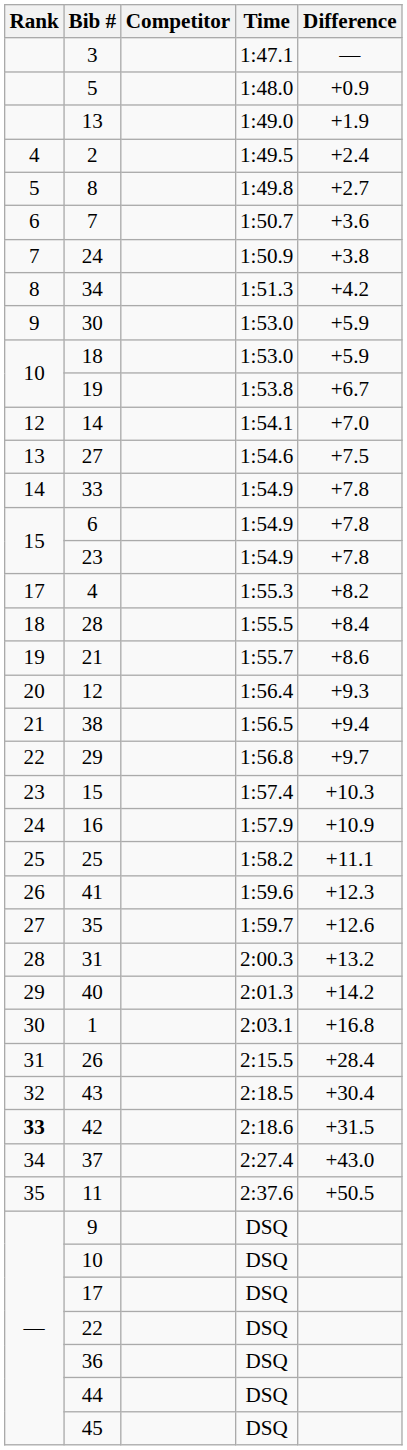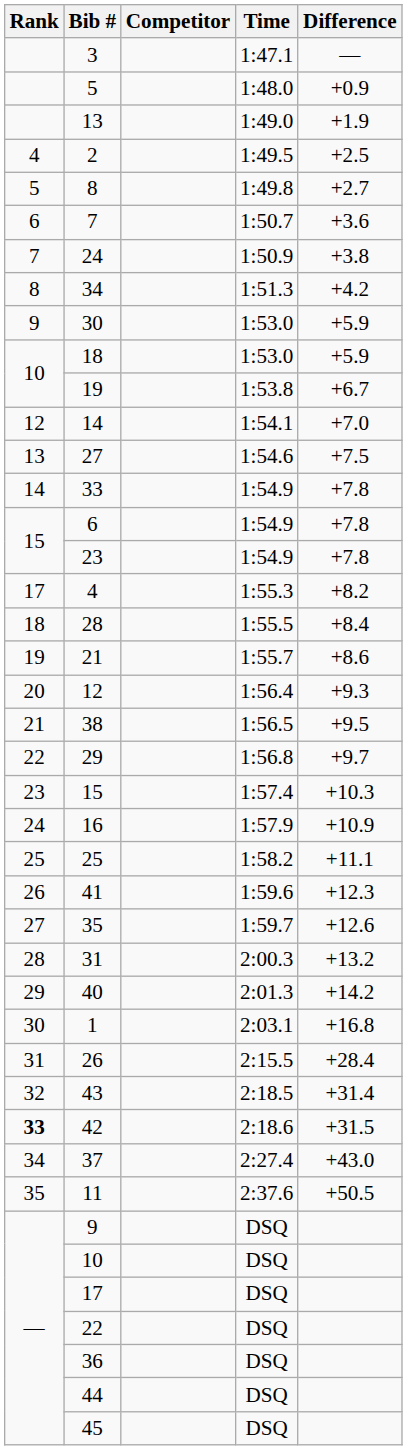2 | Difference: +2.4 -> +2.5
38 | Difference: +9.4 -> +9.5
43 | Difference: +30.4 -> +31.4
